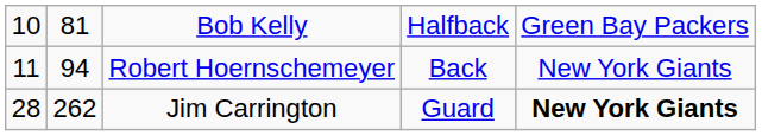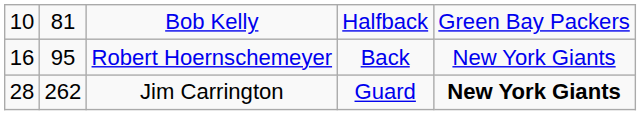Robert Hoernschemeyer | column 1: 11 -> 16
Robert Hoernschemeyer | column 2: 94 -> 95
